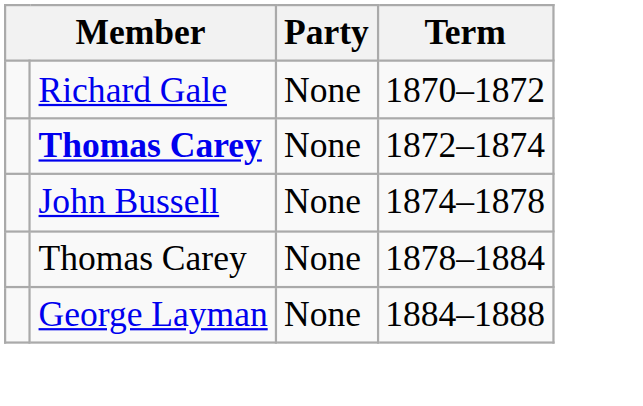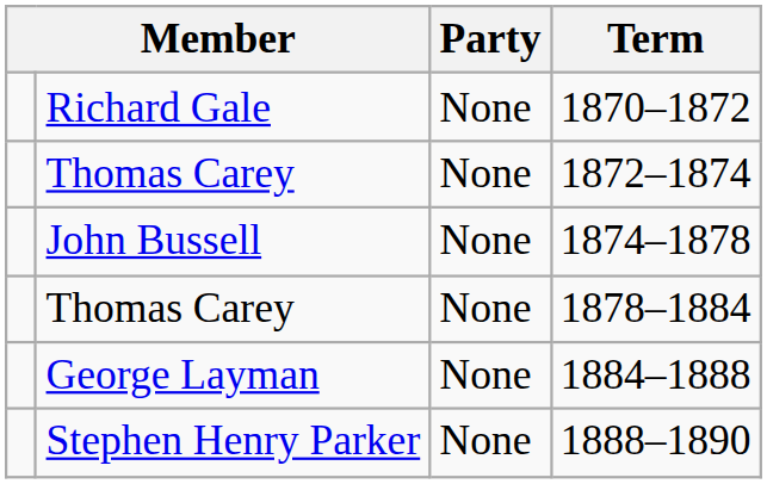1872–1874 | column 2: bold -> normal
+ row: Stephen Henry Parker | None | 1888–1890
